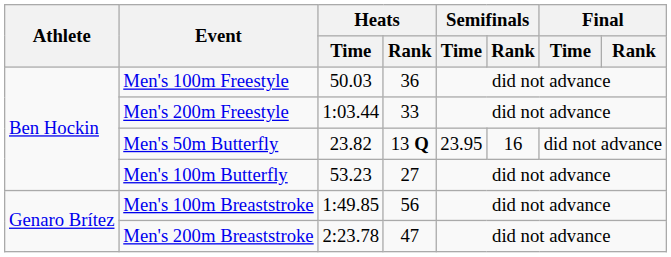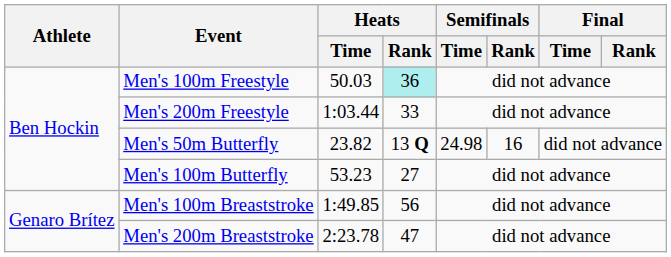Men's 100m Freestyle | Heats / Rank: no background -> paleturquoise background
Men's 50m Butterfly | Semifinals / Time: 23.95 -> 24.98
